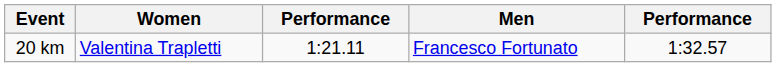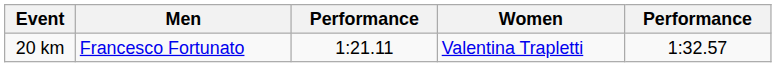columns swapped: Men <-> Women
